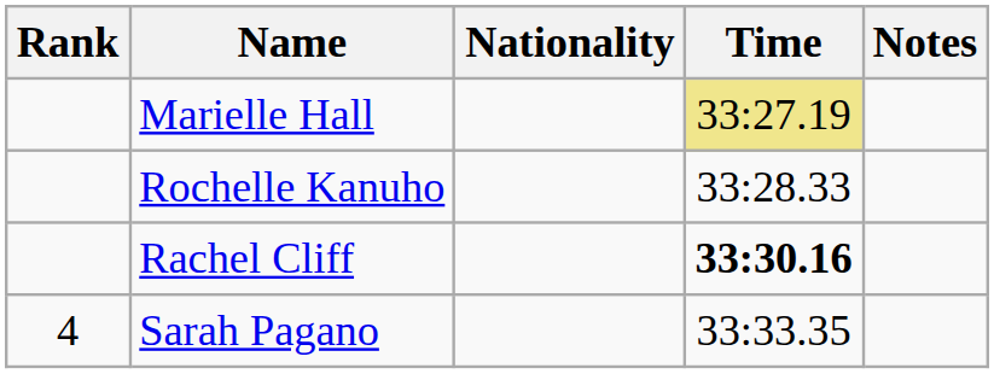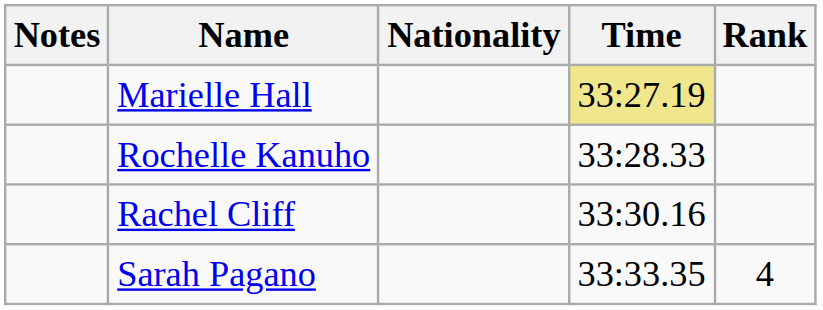columns swapped: Rank <-> Notes
Rachel Cliff | Time: bold -> normal
